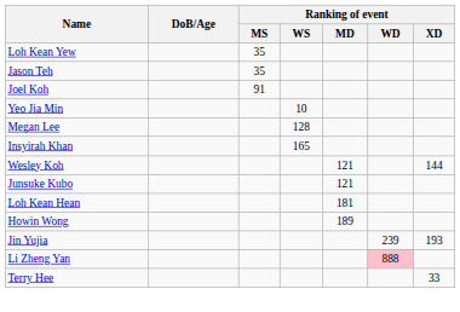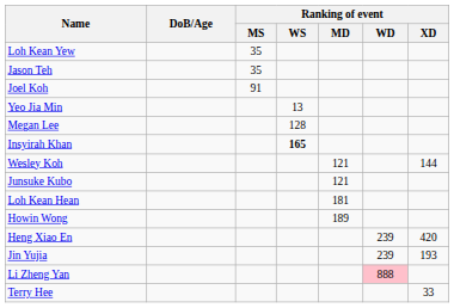Yeo Jia Min | Ranking of event / WS: 10 -> 13
Insyirah Khan | Ranking of event / WS: normal -> bold
+ row: Heng Xiao En | 239 | 420
